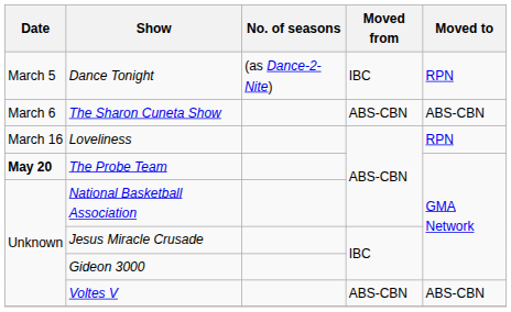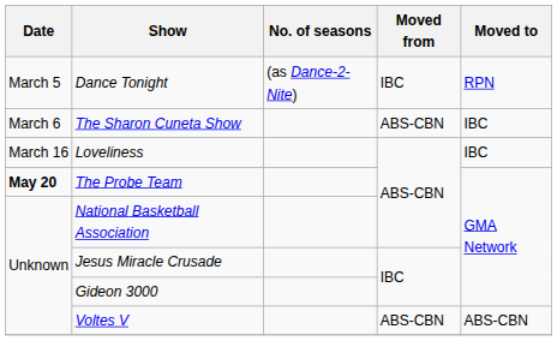The Sharon Cuneta Show | Moved to: ABS-CBN -> IBC
Loveliness | Moved to: RPN -> IBC
